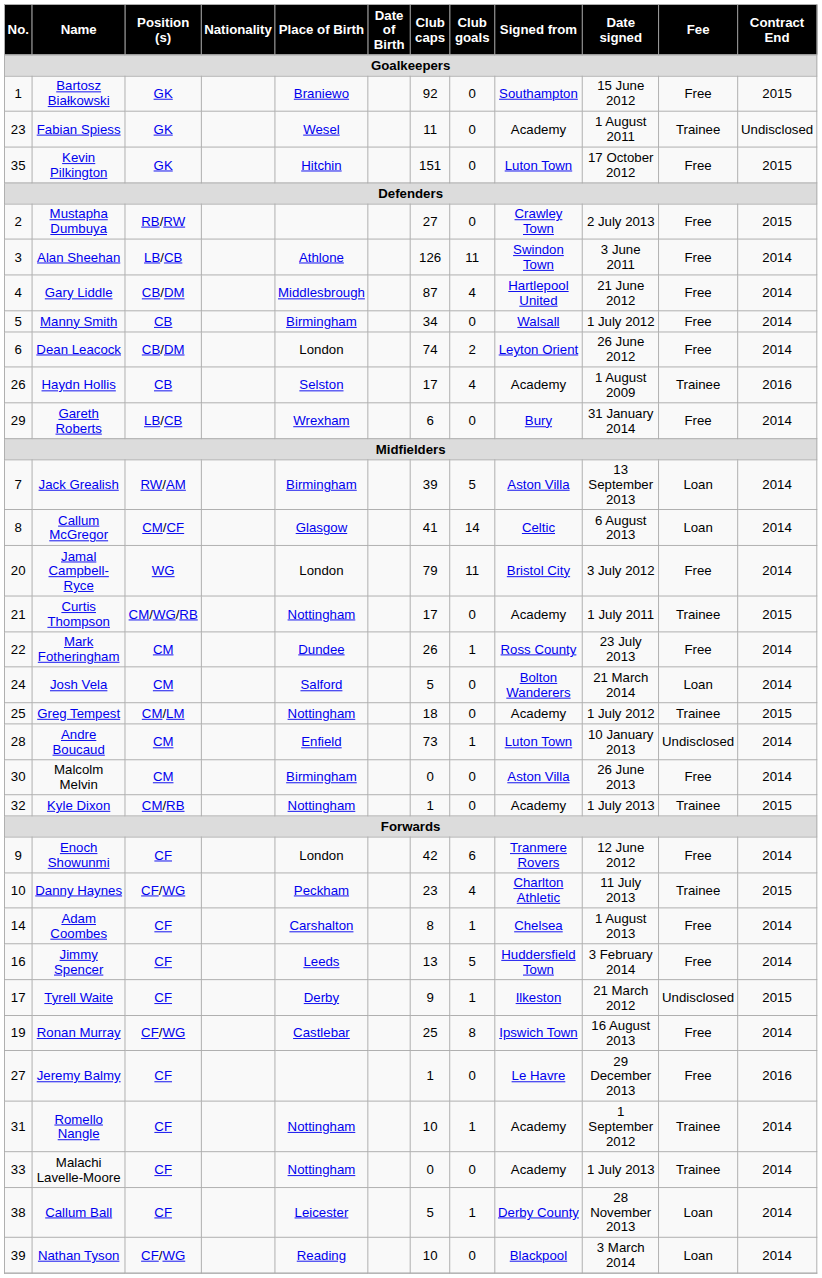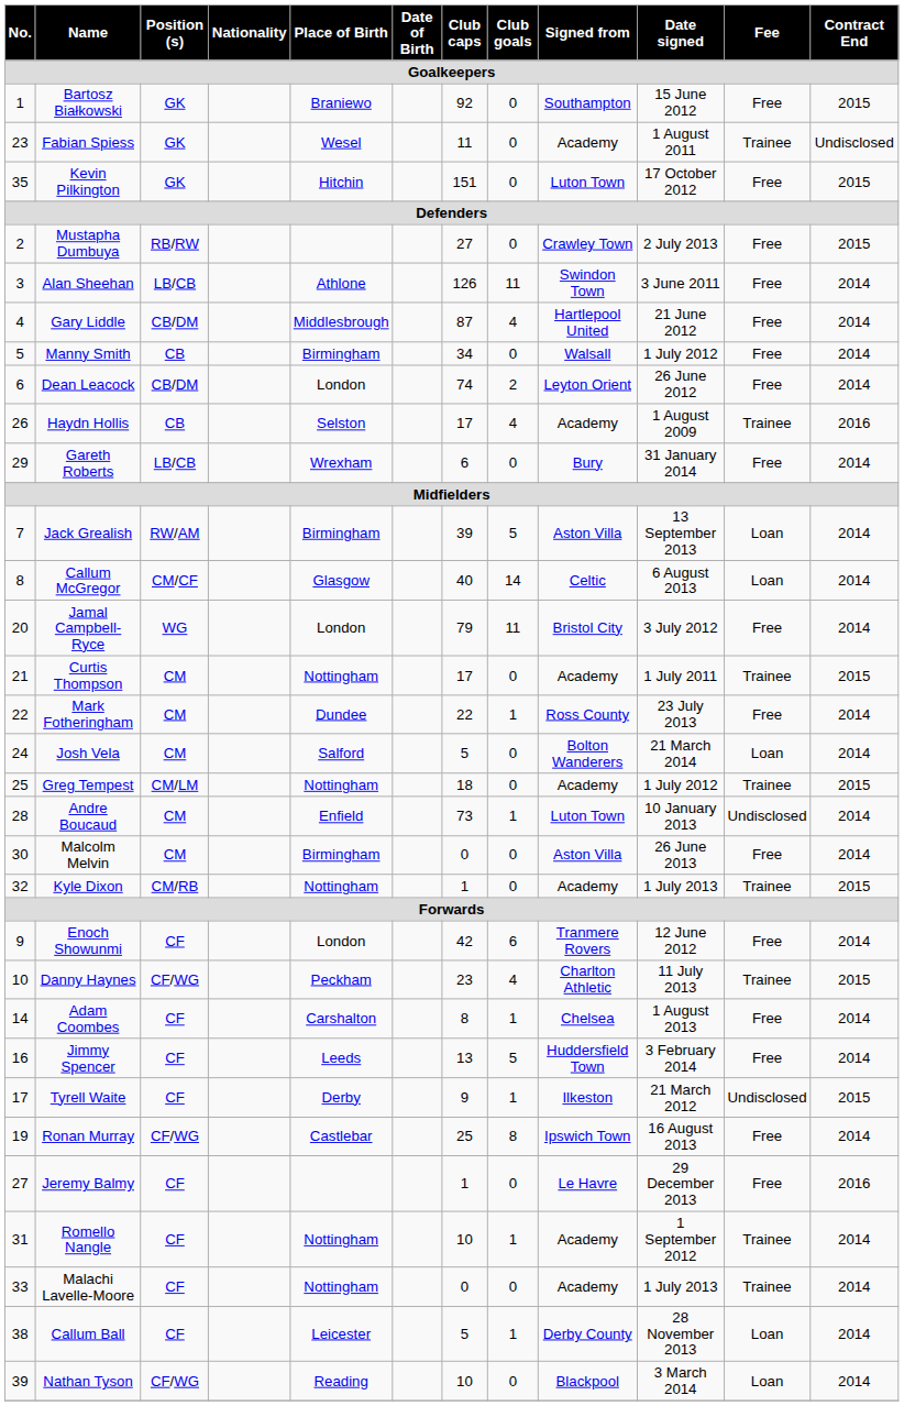Callum McGregor | Club caps: 41 -> 40
Curtis Thompson | Position (s): CM/WG/RB -> CM
Mark Fotheringham | Club caps: 26 -> 22
